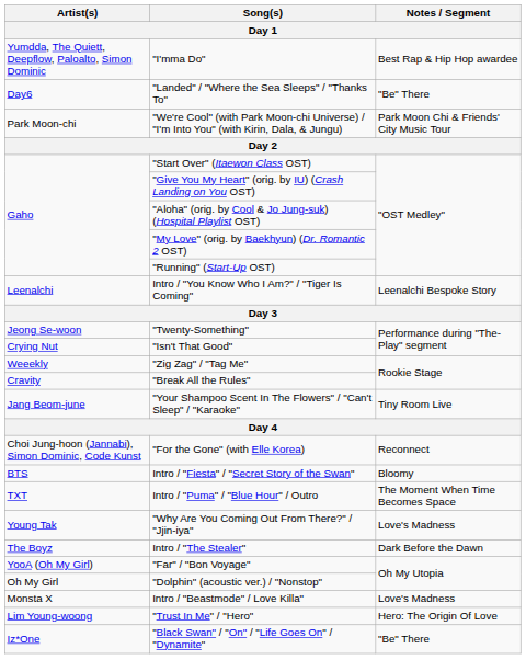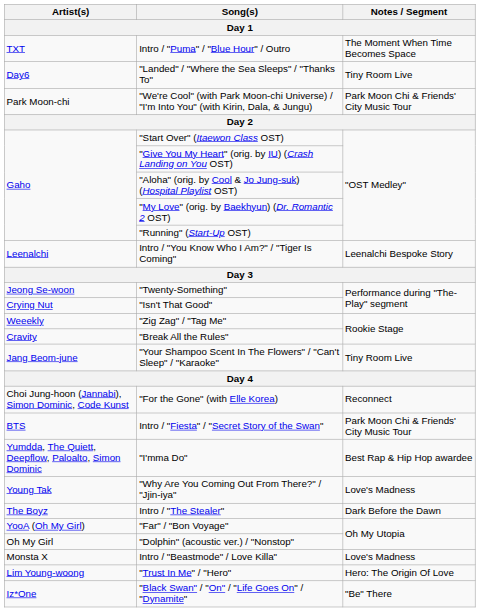rows swapped: "I'mma Do" <-> Intro / "Puma" / "Blue Hour" / Outro
"Landed" / "Where the Sea Sleeps" / "Thanks To" | Notes / Segment: "Be" There -> Tiny Room Live
Intro / "Fiesta" / "Secret Story of the Swan" | Notes / Segment: Bloomy -> Park Moon Chi & Friends' City Music Tour
